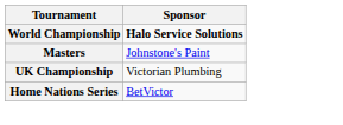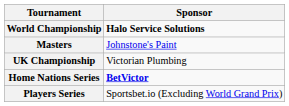Home Nations Series | Sponsor: normal -> bold
+ row: Players Series | Sportsbet.io (Excluding World Grand Prix)
